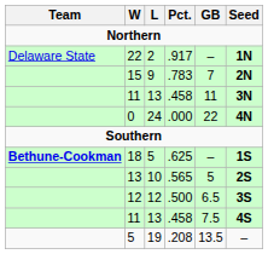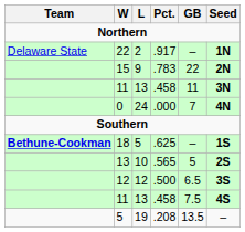15 | GB: 7 -> 22
0 | GB: 22 -> 7
